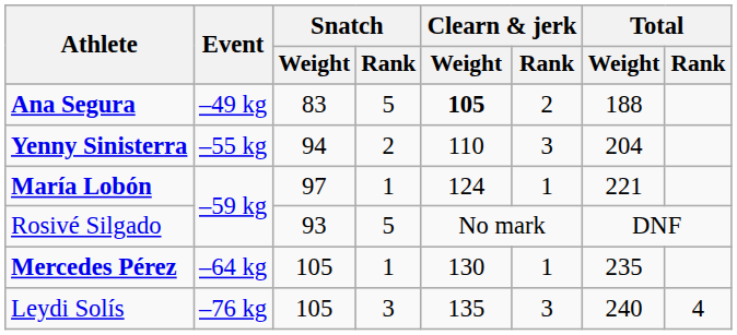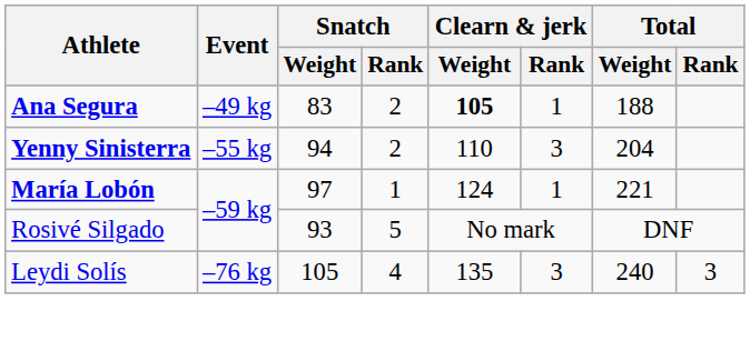Ana Segura | Snatch / Rank: 5 -> 2
Ana Segura | Clearn & jerk / Rank: 2 -> 1
- row: Mercedes Pérez | –64 kg | 105 | 1 | 130 | 1 | 235
Leydi Solís | Snatch / Rank: 3 -> 4
Leydi Solís | Total / Rank: 4 -> 3
